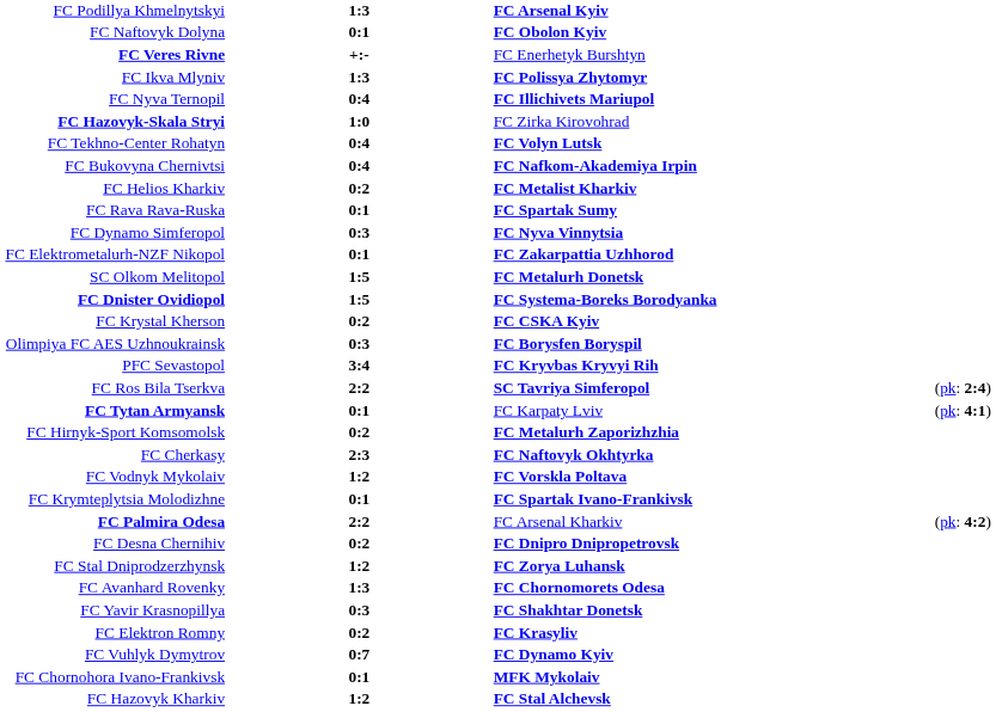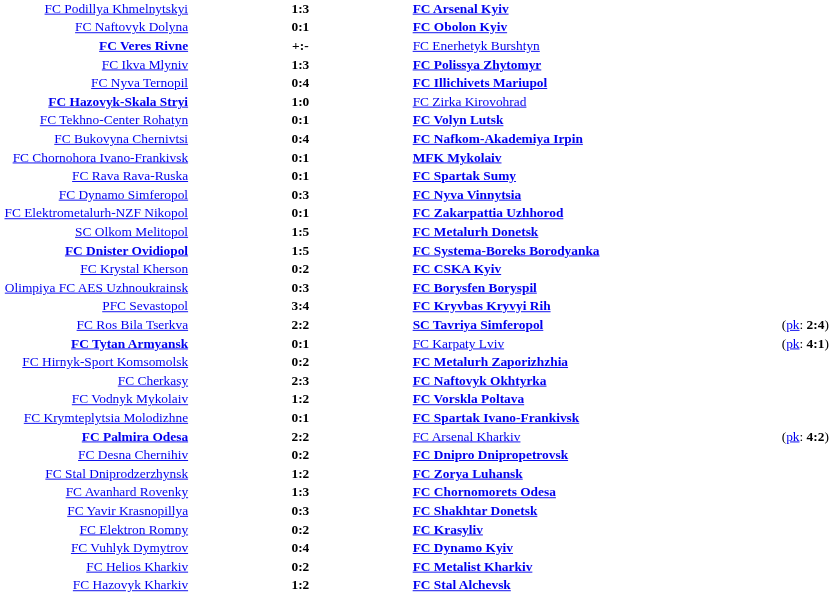FC Tekhno-Center Rohatyn | column 2: 0:4 -> 0:1
rows swapped: FC Chornohora Ivano-Frankivsk <-> FC Helios Kharkiv
FC Vuhlyk Dymytrov | column 2: 0:7 -> 0:4
